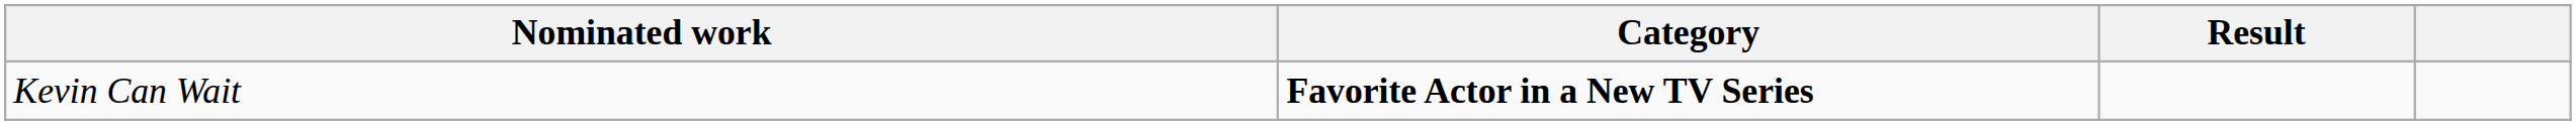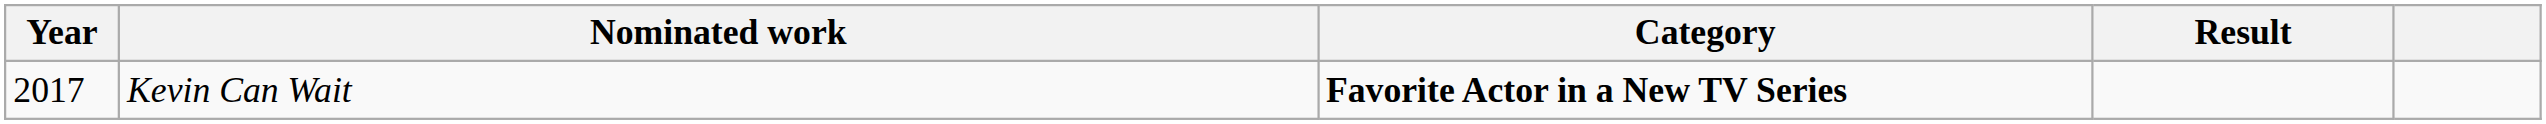+ column: Year | 2017
